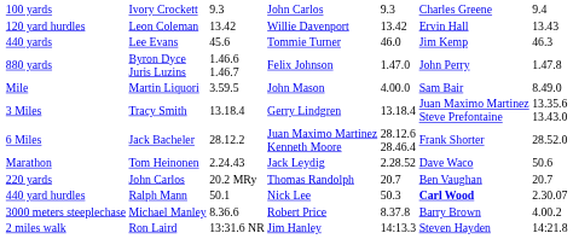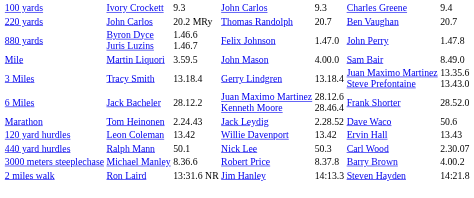rows swapped: 220 yards <-> 120 yard hurdles
- row: 440 yards | Lee Evans | 45.6 | Tommie Turner | 46.0 | Jim Kemp | 46.3
440 yard hurdles | column 6: bold -> normal
